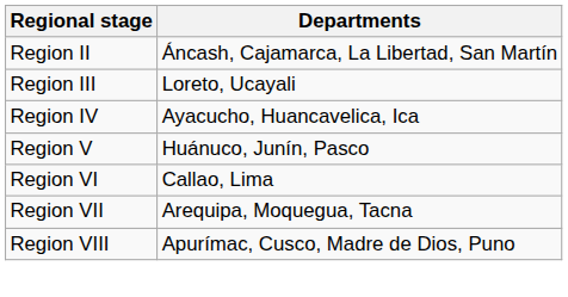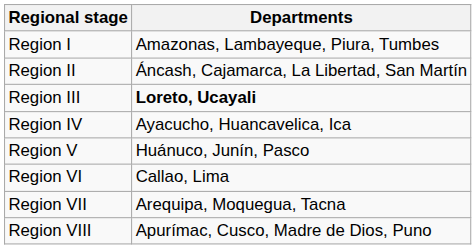+ row: Region I | Amazonas, Lambayeque, Piura, Tumbes
Region III | Departments: normal -> bold
